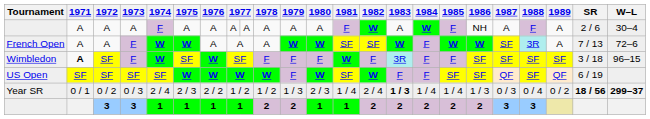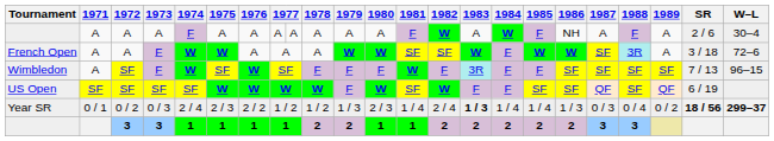French Open | SR: 7 / 13 -> 3 / 18
Wimbledon | 1971: bold -> normal
Wimbledon | SR: 3 / 18 -> 7 / 13
